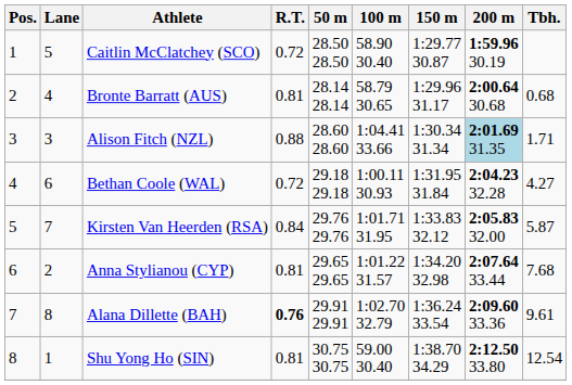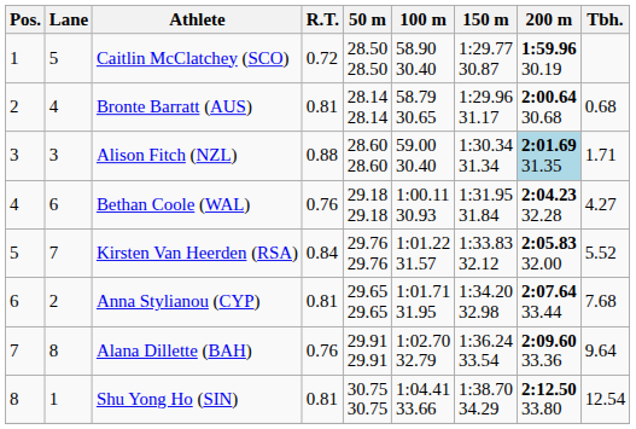Alison Fitch (NZL) | 100 m: 1:04.41 33.66 -> 59.00 30.40
Bethan Coole (WAL) | R.T.: 0.72 -> 0.76
Kirsten Van Heerden (RSA) | 100 m: 1:01.71 31.95 -> 1:01.22 31.57
Kirsten Van Heerden (RSA) | Tbh.: 5.87 -> 5.52
Anna Stylianou (CYP) | 100 m: 1:01.22 31.57 -> 1:01.71 31.95
Alana Dillette (BAH) | R.T.: bold -> normal
Alana Dillette (BAH) | Tbh.: 9.61 -> 9.64
Shu Yong Ho (SIN) | 100 m: 59.00 30.40 -> 1:04.41 33.66
